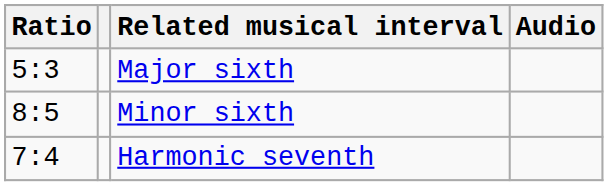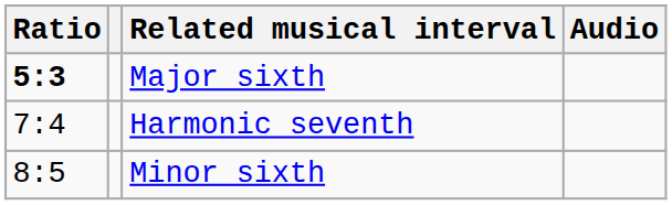Major sixth | Ratio: normal -> bold
rows swapped: Harmonic seventh <-> Minor sixth
